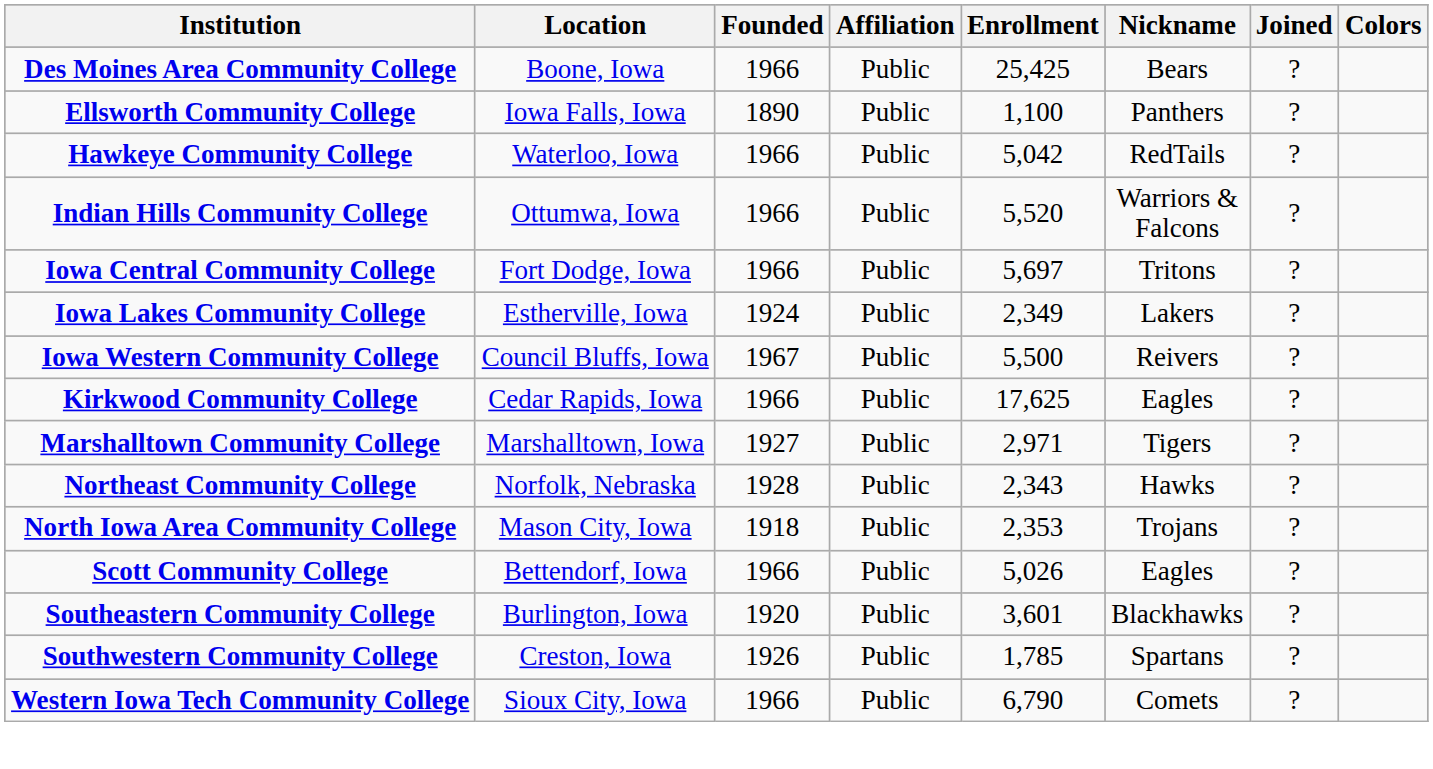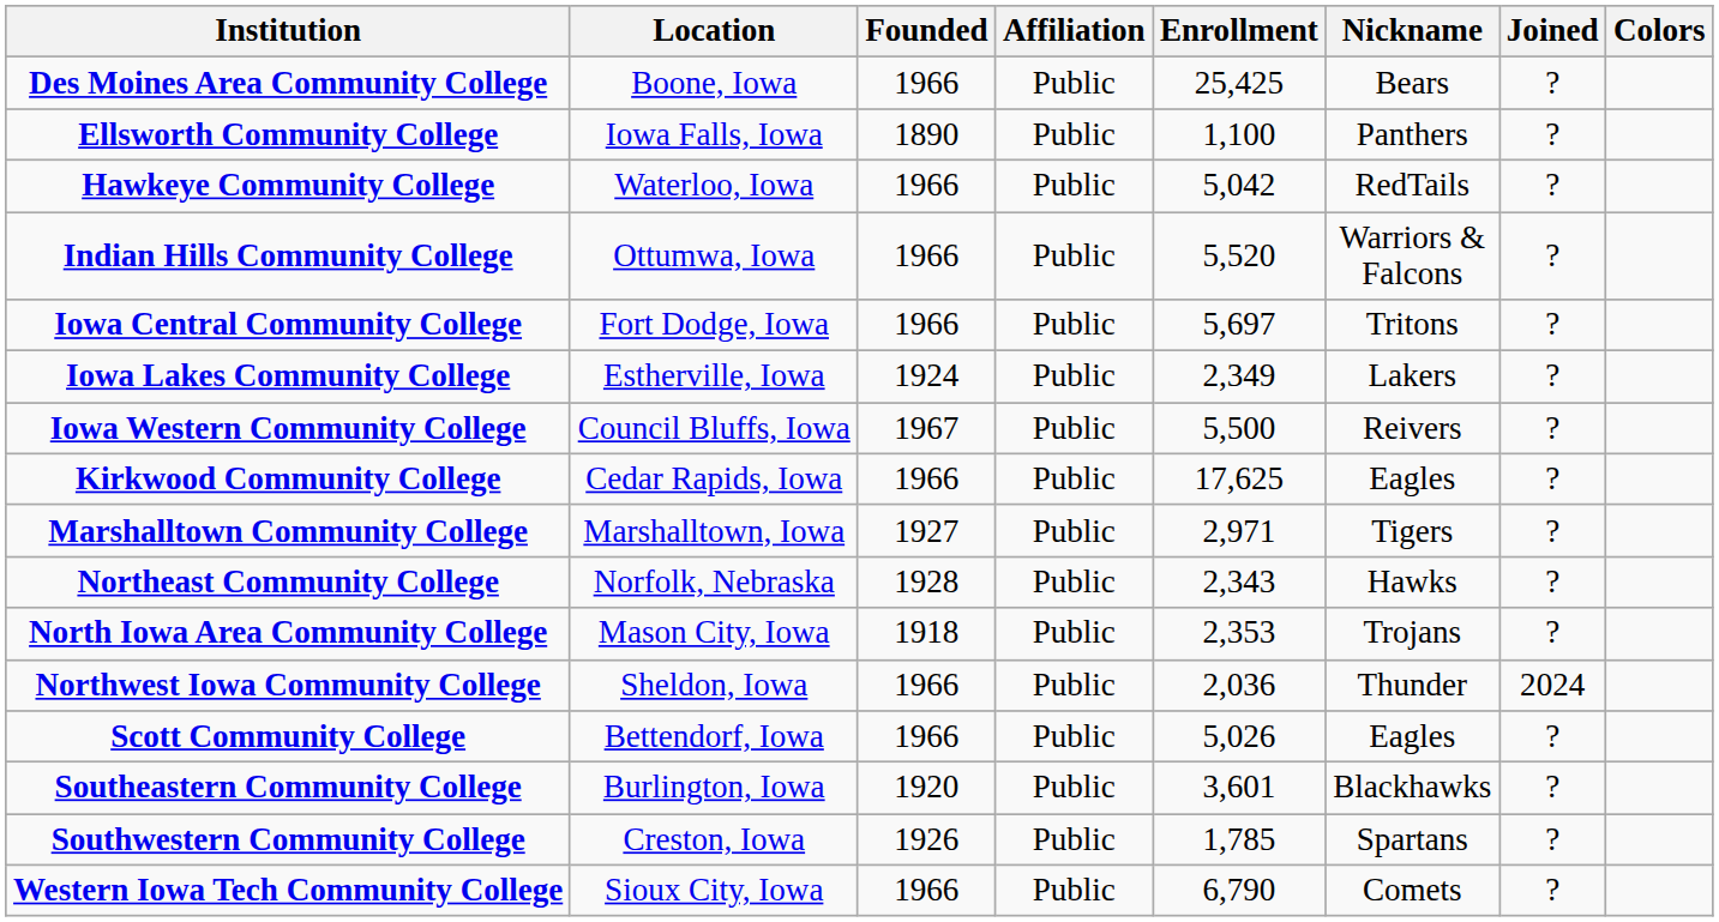+ row: Northwest Iowa Community College | Sheldon, Iowa | 1966 | Public | 2,036 | Thunder | 2024
